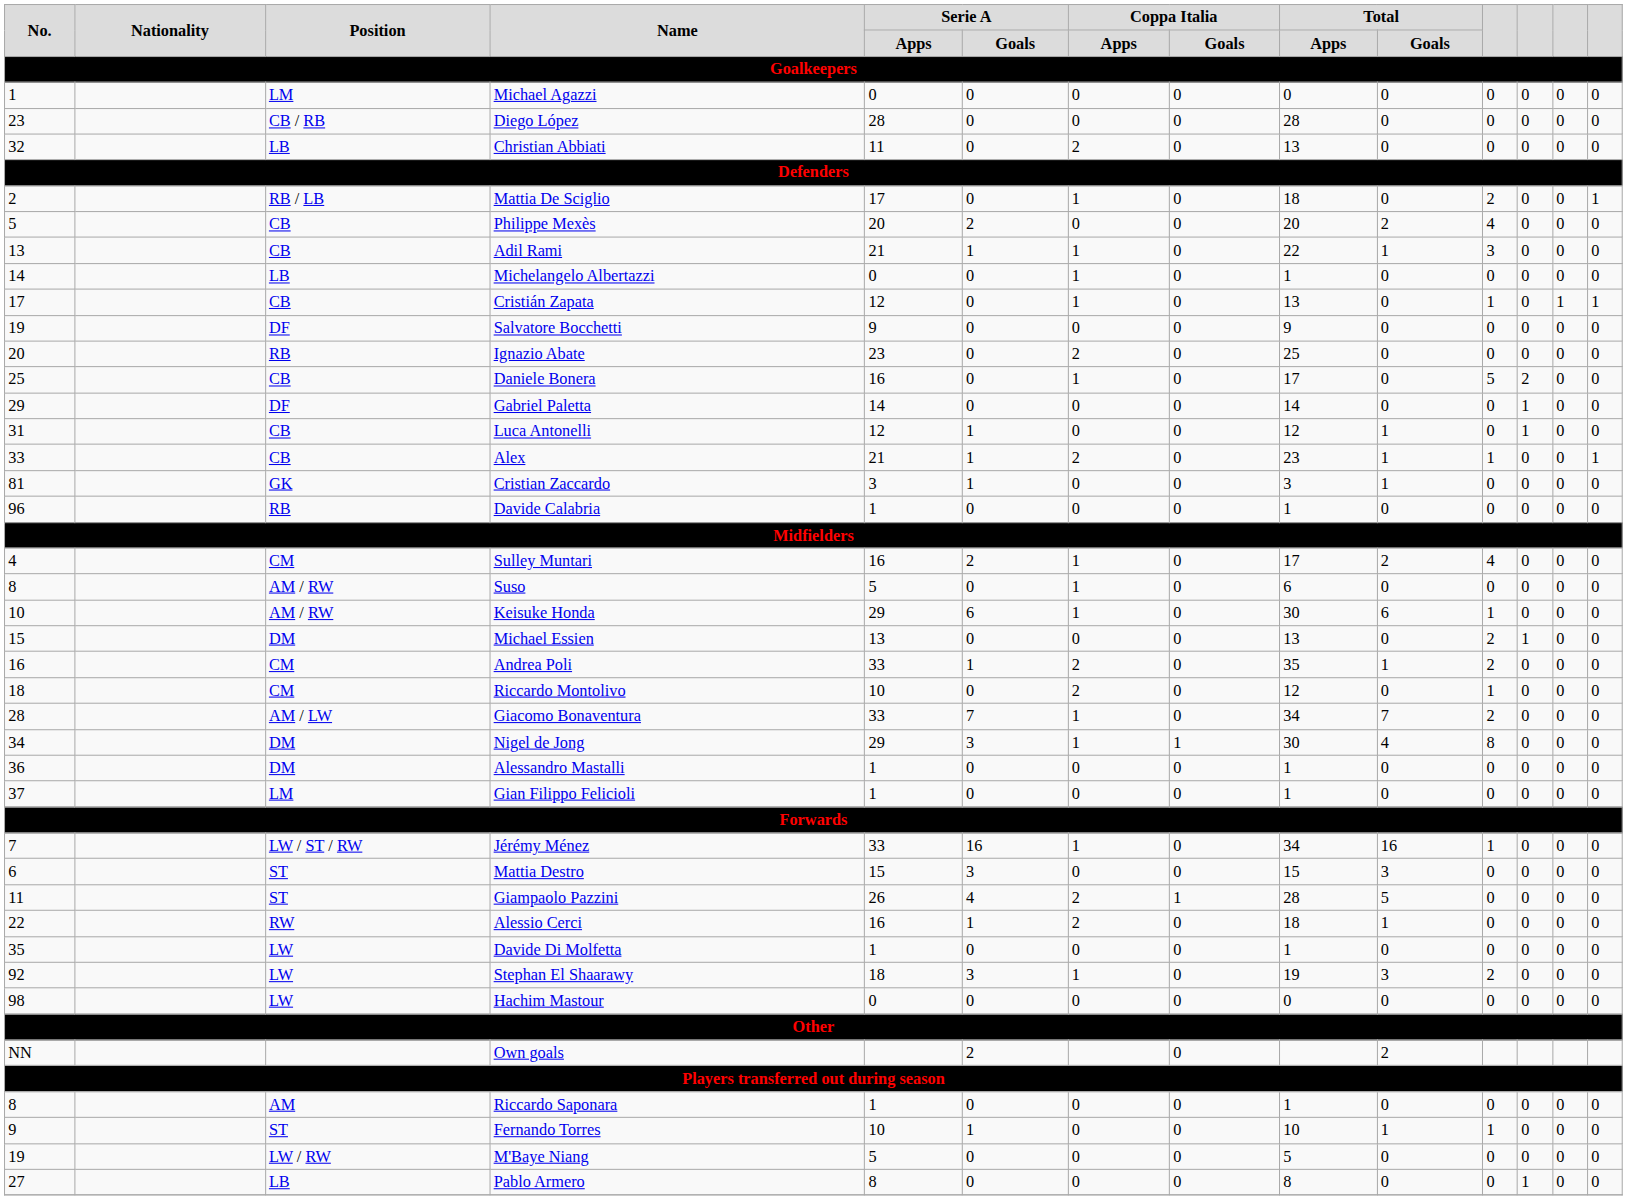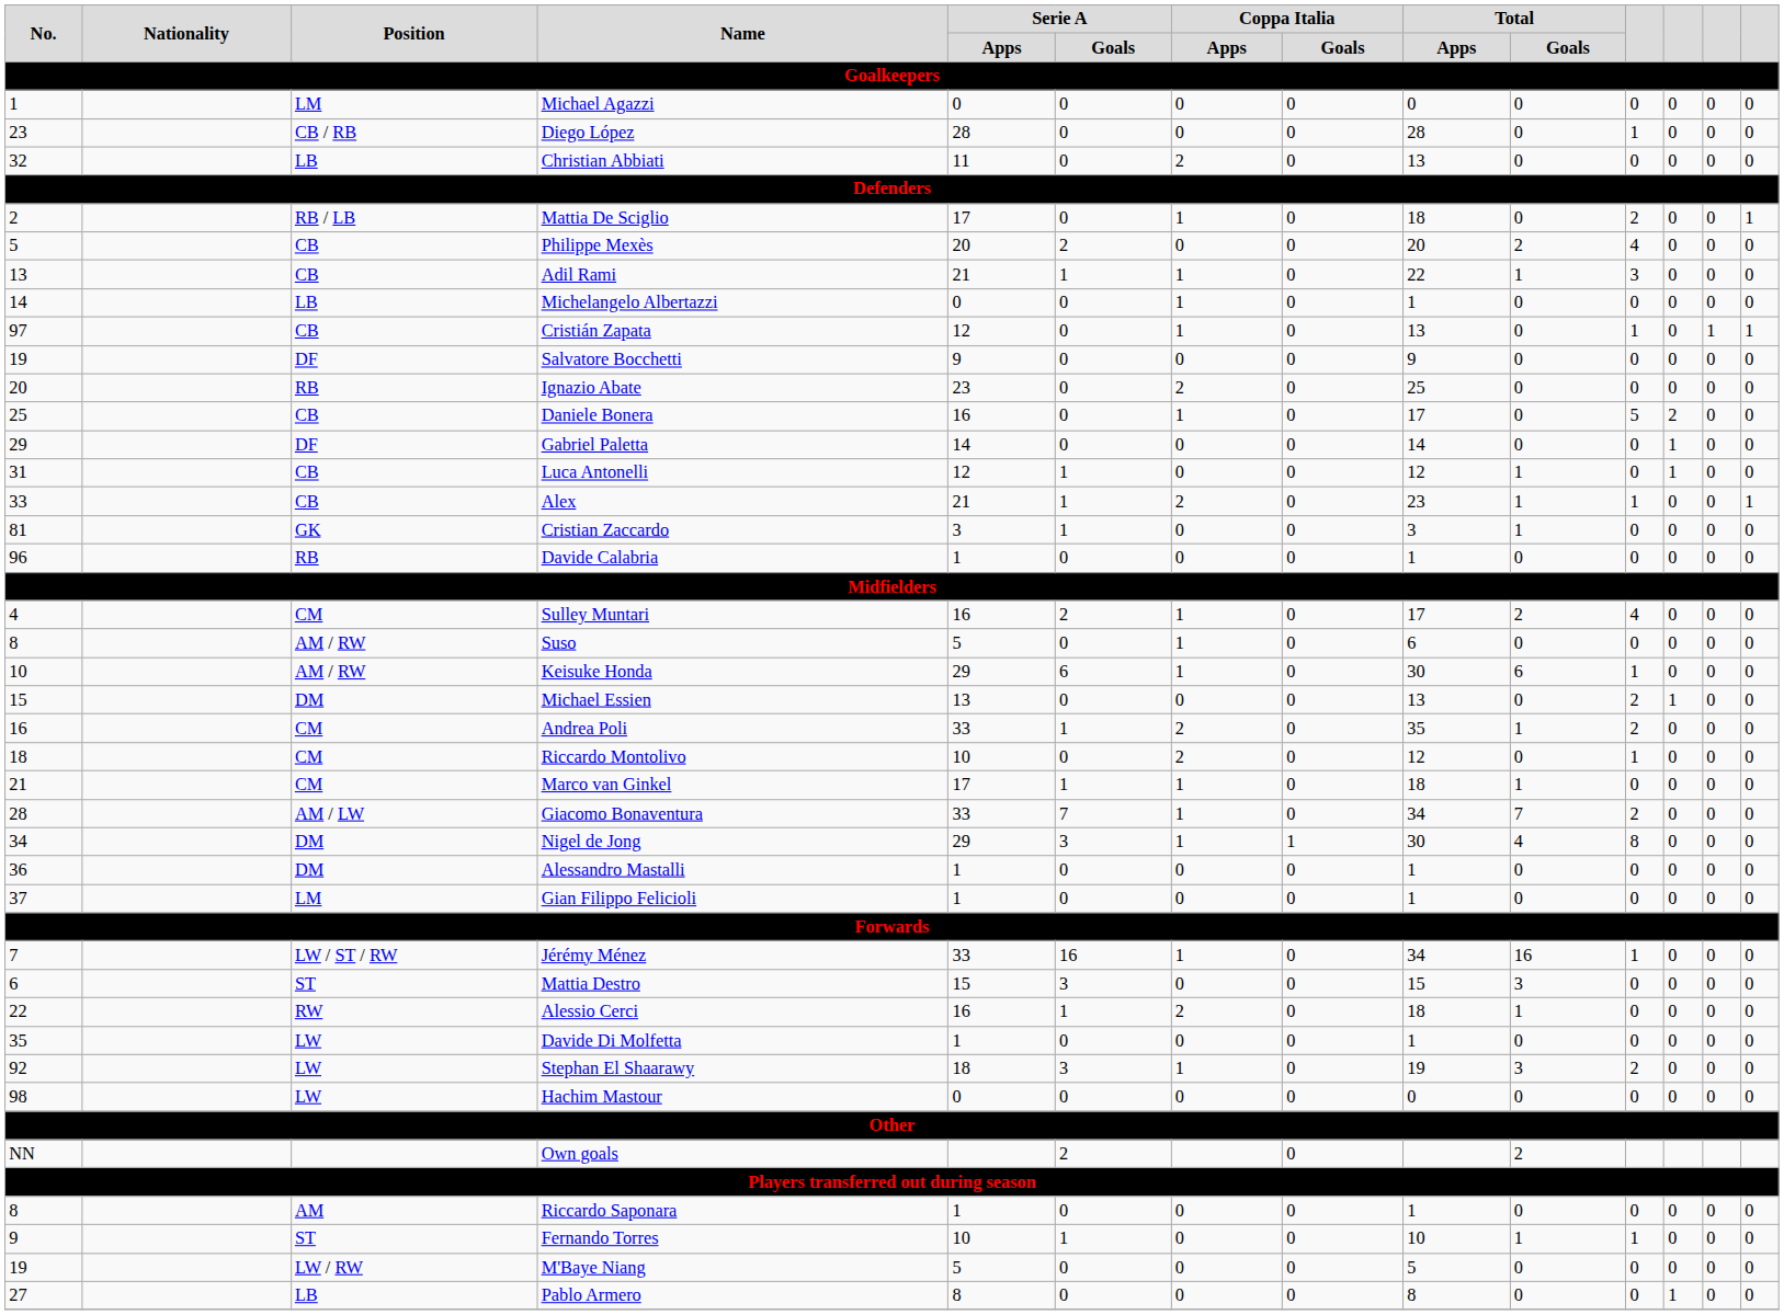Diego López | column 11: 0 -> 1
Cristián Zapata | No.: 17 -> 97
+ row: 21 | CM | Marco van Ginkel | 17 | 1 | 1 | 0 | 18 | 1 | 0 | 0 | 0 | 0
- row: 11 | ST | Giampaolo Pazzini | 26 | 4 | 2 | 1 | 28 | 5 | 0 | 0 | 0 | 0
